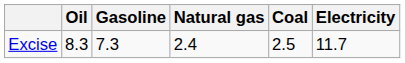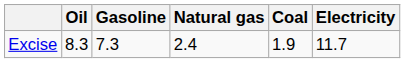Excise | Coal: 2.5 -> 1.9
